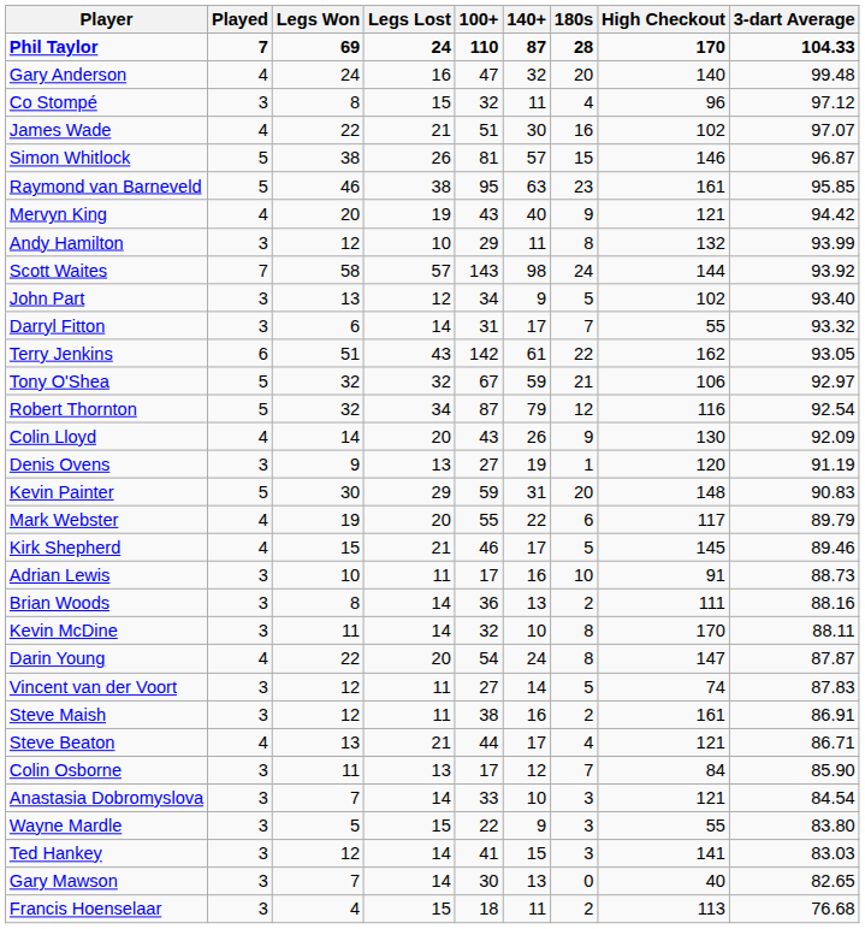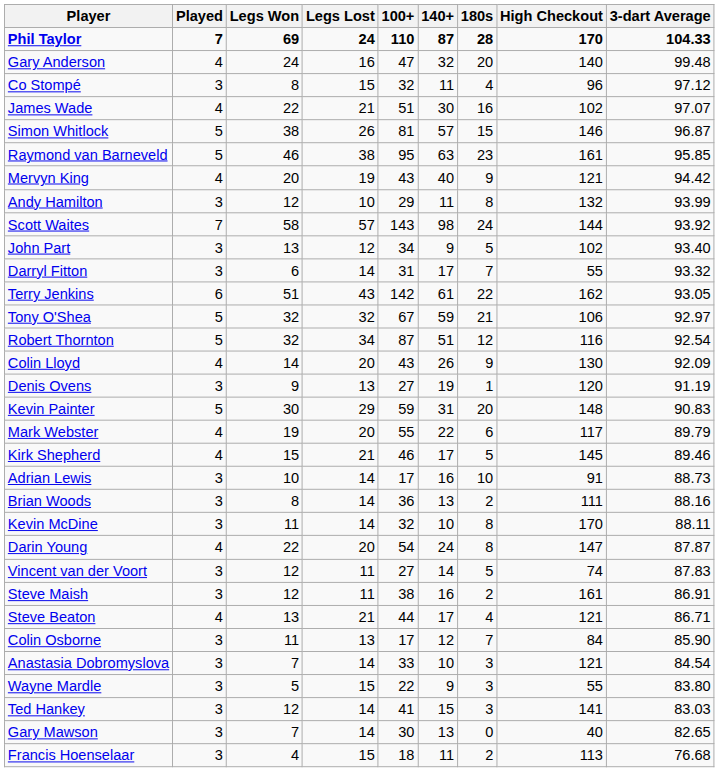Robert Thornton | 140+: 79 -> 51
Adrian Lewis | Legs Lost: 11 -> 14
